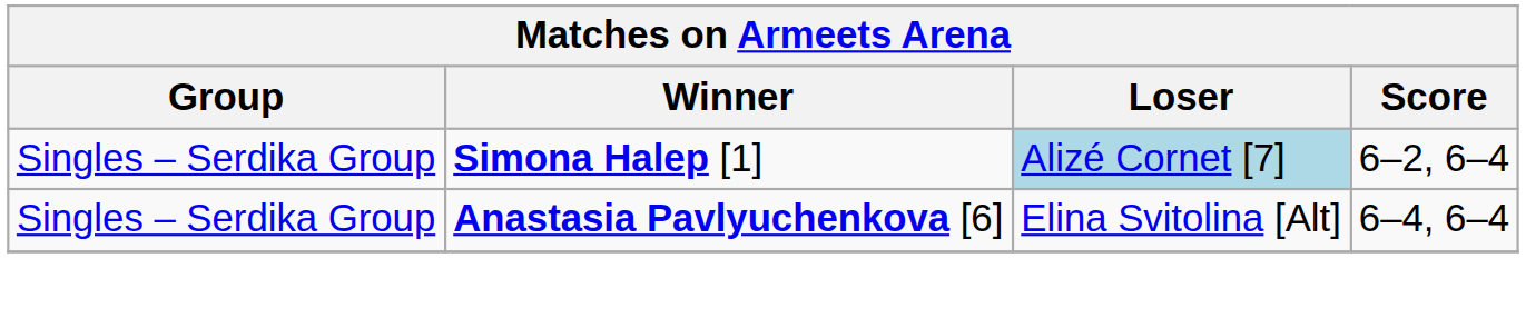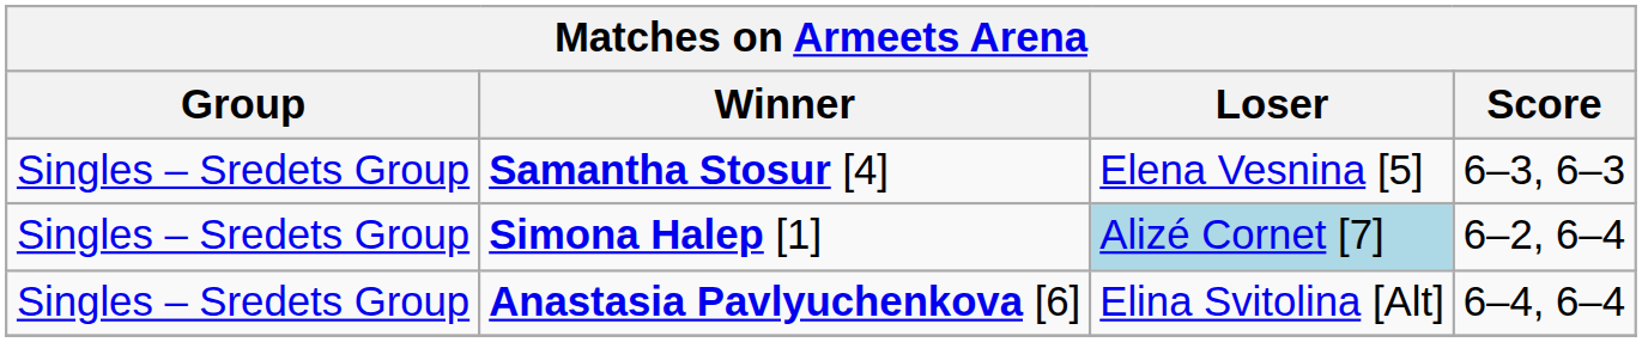+ row: Singles – Sredets Group | Samantha Stosur [4] | Elena Vesnina [5] | 6–3, 6–3
Simona Halep [1] | Group: Singles – Serdika Group -> Singles – Sredets Group
Anastasia Pavlyuchenkova [6] | Group: Singles – Serdika Group -> Singles – Sredets Group
